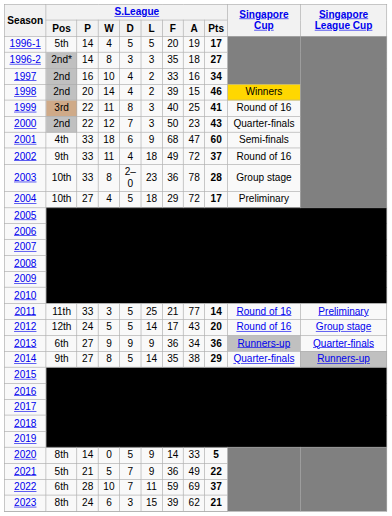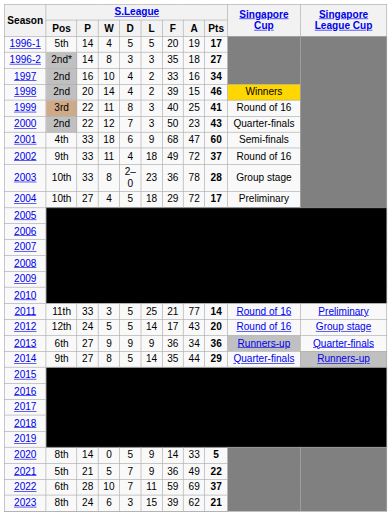2014 | S.League / A: 38 -> 44
